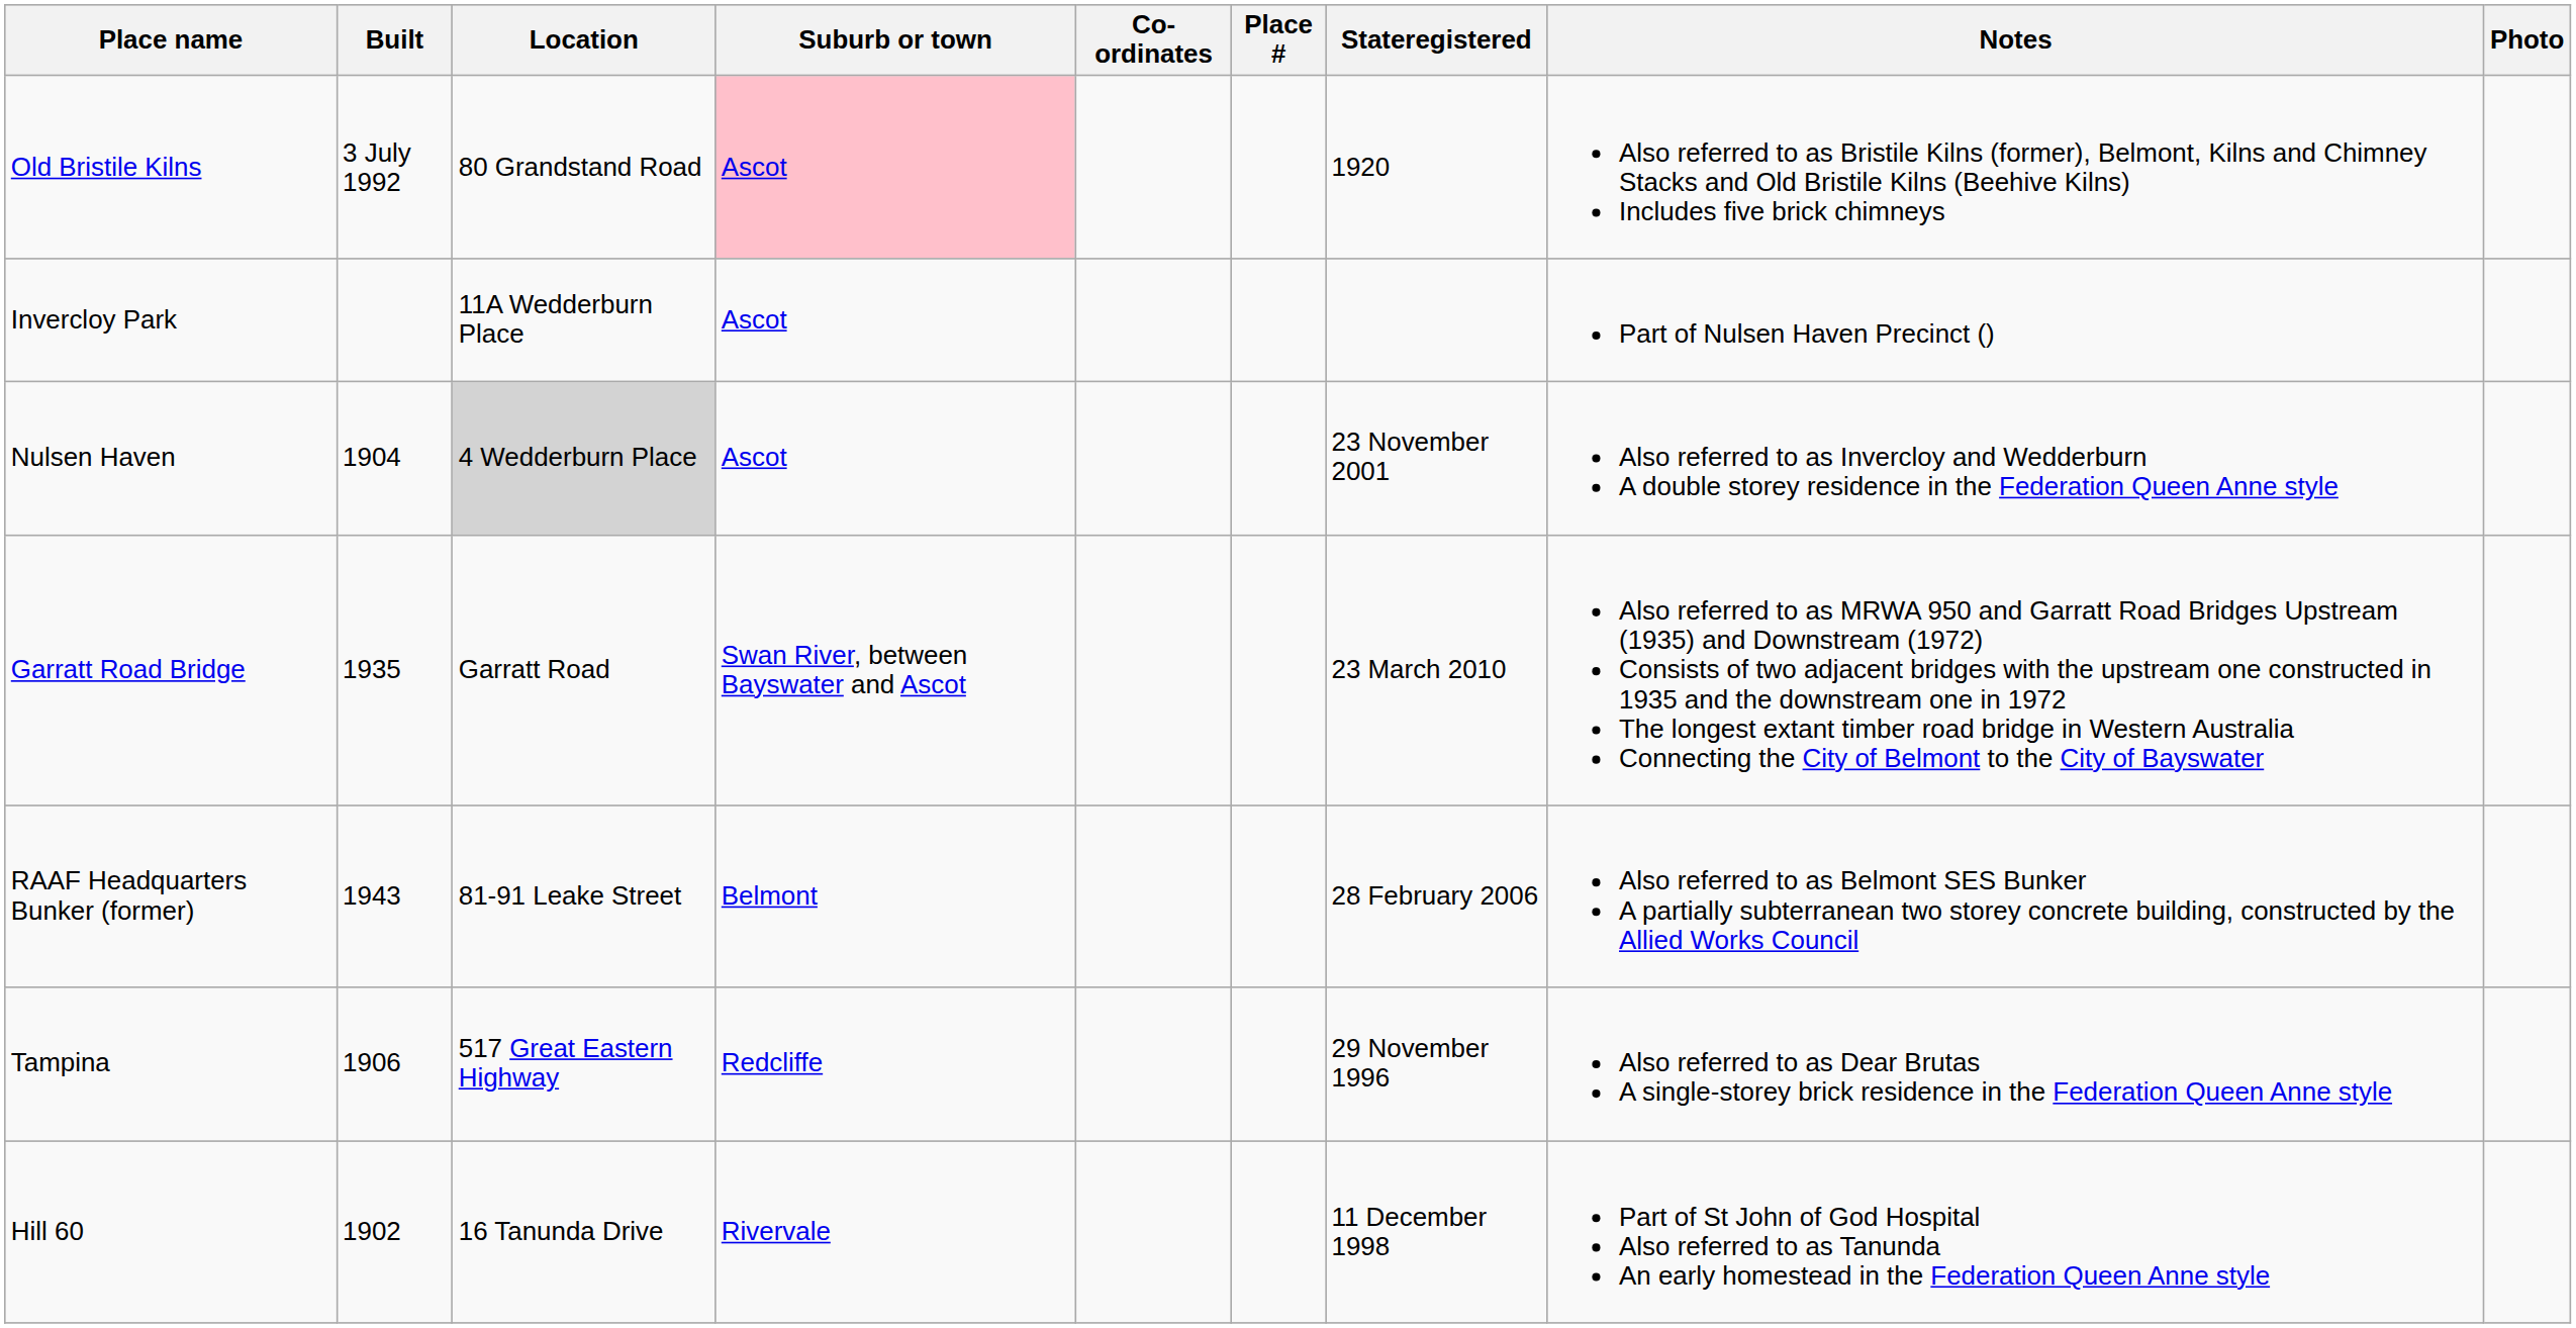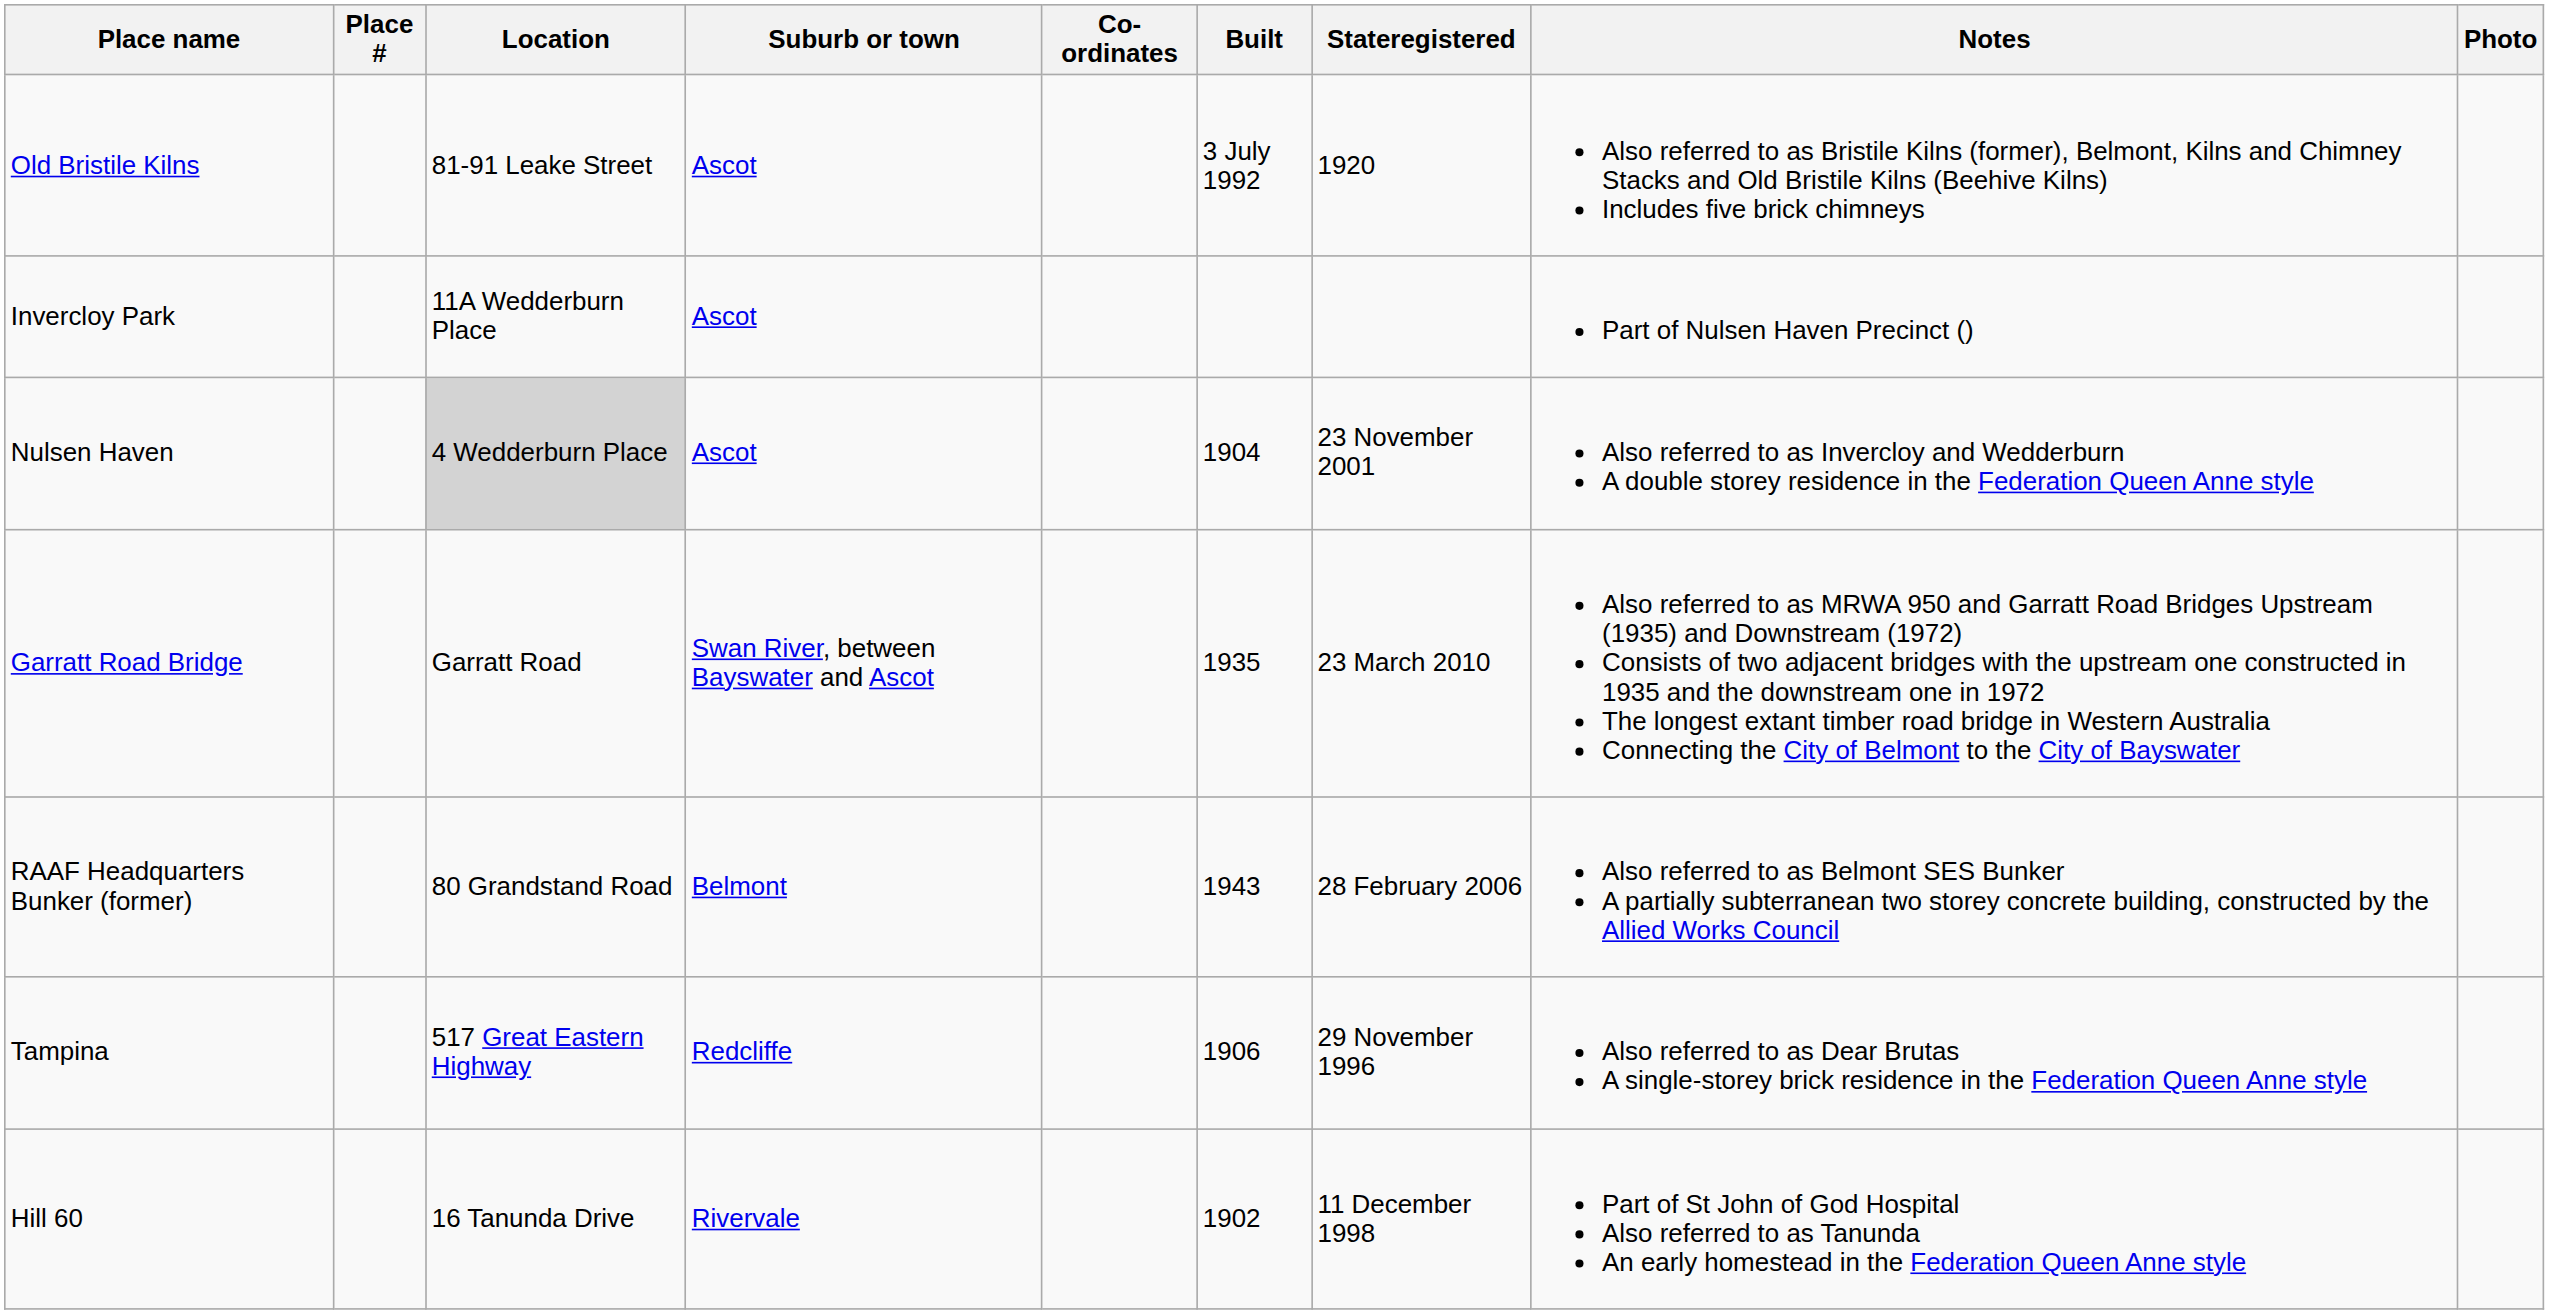columns swapped: Place # <-> Built
Old Bristile Kilns | Location: 80 Grandstand Road -> 81-91 Leake Street
Old Bristile Kilns | Suburb or town: pink background -> no background
RAAF Headquarters Bunker (former) | Location: 81-91 Leake Street -> 80 Grandstand Road
